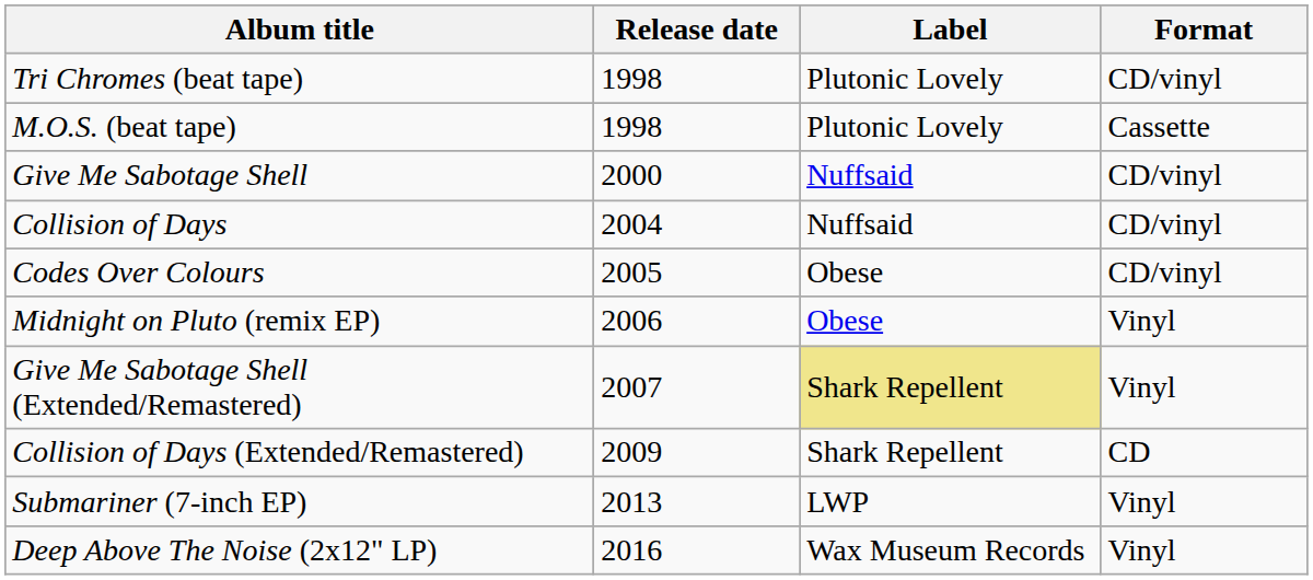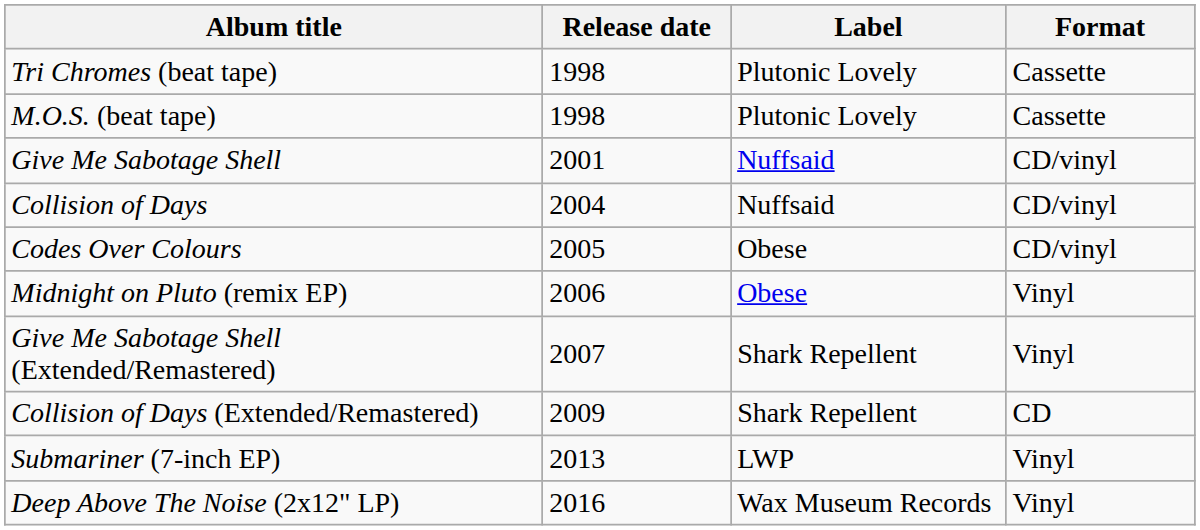Tri Chromes (beat tape) | Format: CD/vinyl -> Cassette
Give Me Sabotage Shell | Release date: 2000 -> 2001
Give Me Sabotage Shell (Extended/Remastered) | Label: khaki background -> no background
